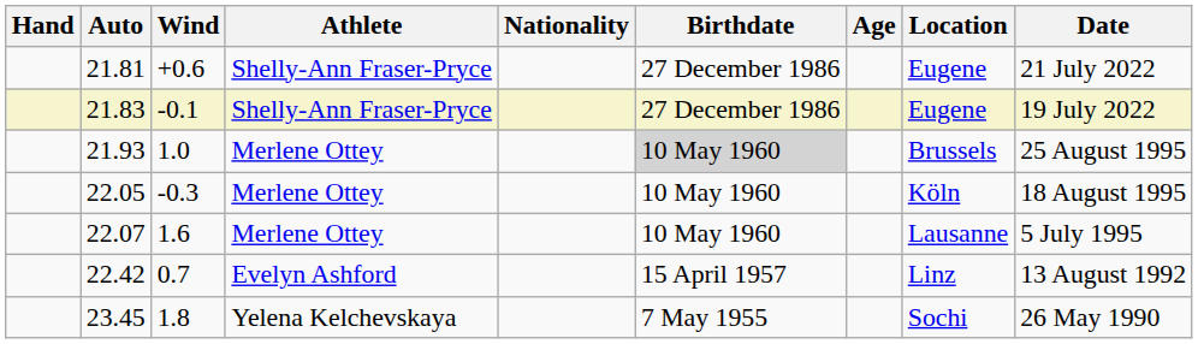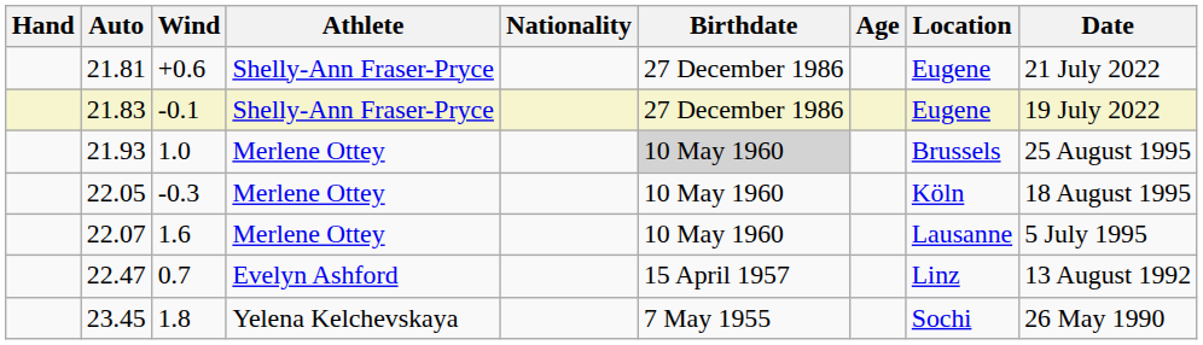0.7 | Auto: 22.42 -> 22.47
